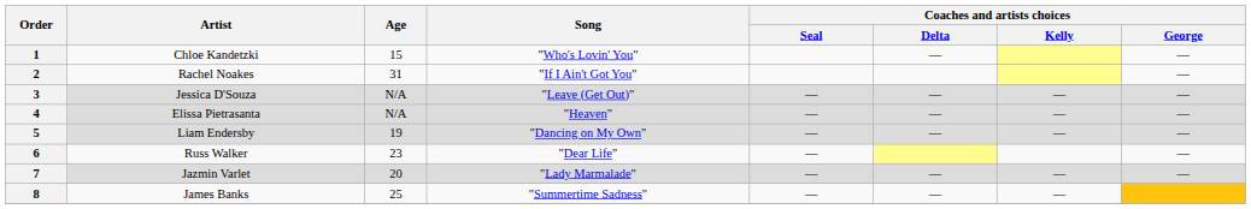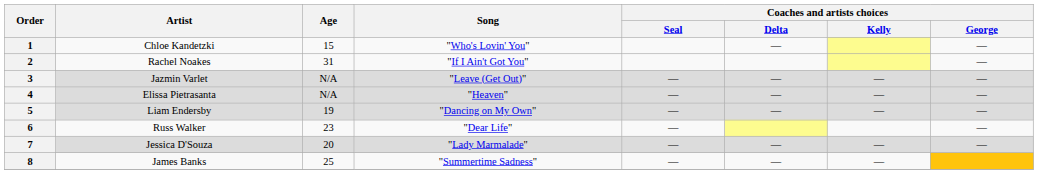3 | Artist: Jessica D'Souza -> Jazmin Varlet
7 | Artist: Jazmin Varlet -> Jessica D'Souza
